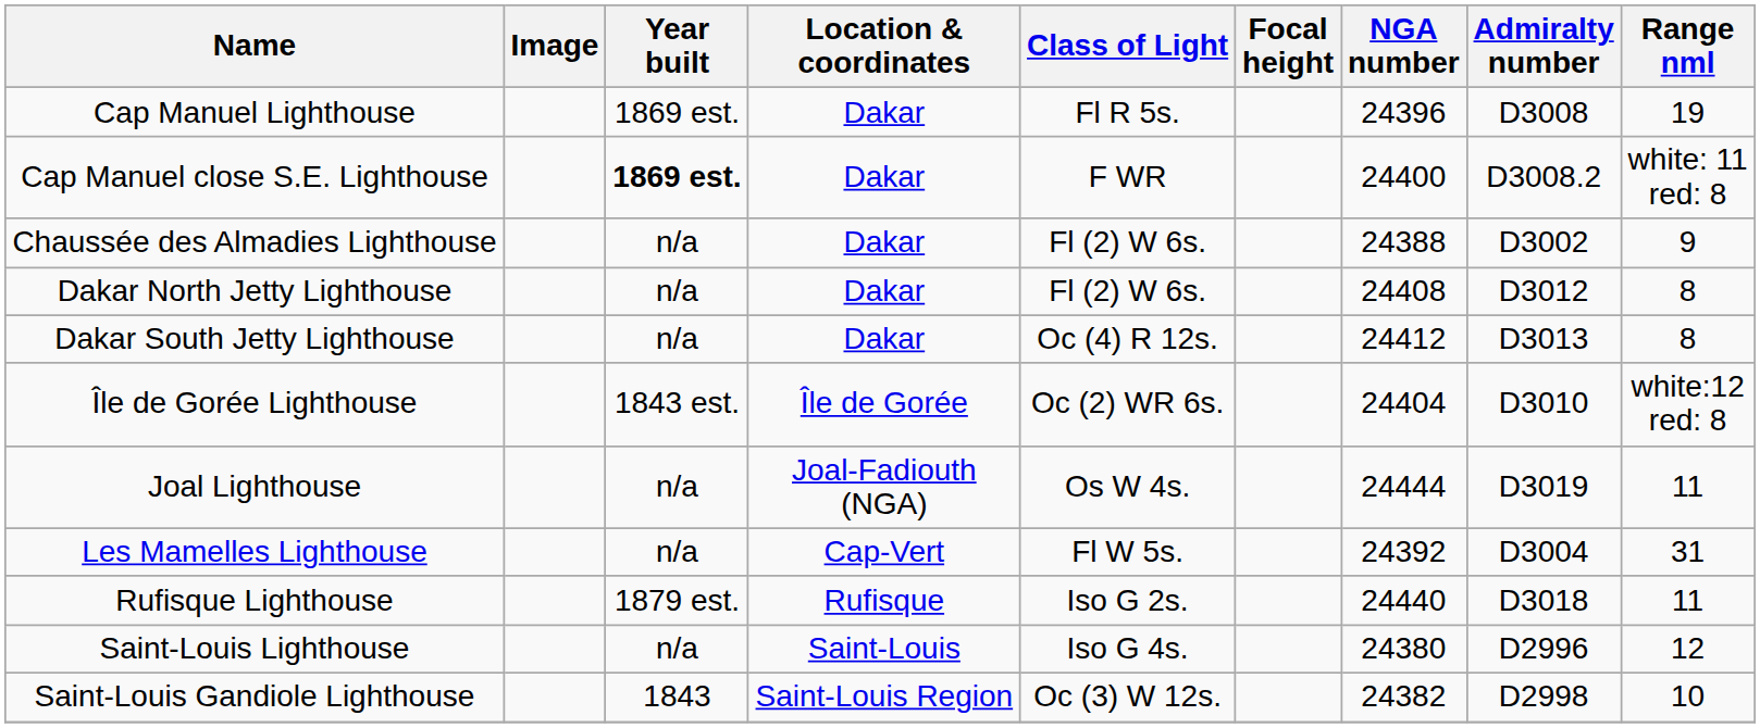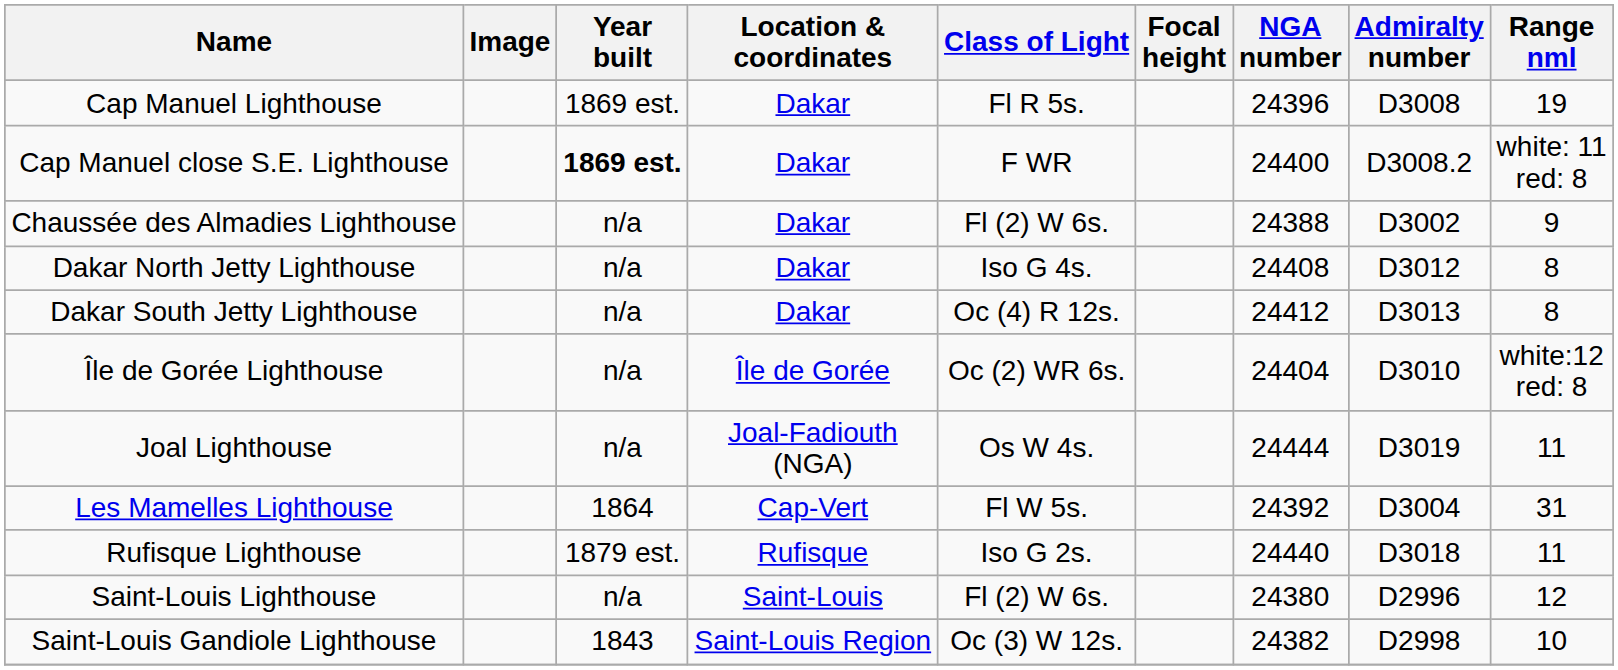Dakar North Jetty Lighthouse | Class of Light: Fl (2) W 6s. -> Iso G 4s.
Île de Gorée Lighthouse | Year built: 1843 est. -> n/a
Les Mamelles Lighthouse | Year built: n/a -> 1864
Saint-Louis Lighthouse | Class of Light: Iso G 4s. -> Fl (2) W 6s.
